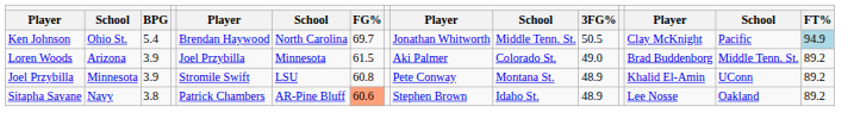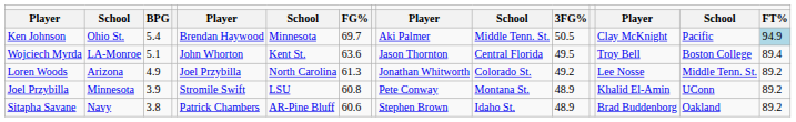Ken Johnson | column 6: North Carolina -> Minnesota
Ken Johnson | column 9: Jonathan Whitworth -> Aki Palmer
+ row: Wojciech Myrda | LA-Monroe | 5.1 | John Whorton | Kent St. | 63.6 | Jason Thornton | Central Florida | 49.5 | Troy Bell | Boston College | 89.4
Loren Woods | column 3: 3.9 -> 4.9
Loren Woods | column 6: Minnesota -> North Carolina
Loren Woods | column 7: 61.5 -> 61.3
Loren Woods | column 9: Aki Palmer -> Jonathan Whitworth
Loren Woods | column 11: 49.0 -> 49.2
Loren Woods | column 13: Brad Buddenborg -> Lee Nosse
Sitapha Savane | column 7: lightsalmon background -> no background
Sitapha Savane | column 13: Lee Nosse -> Brad Buddenborg
